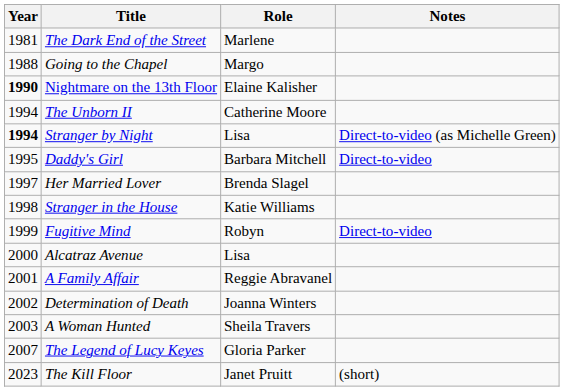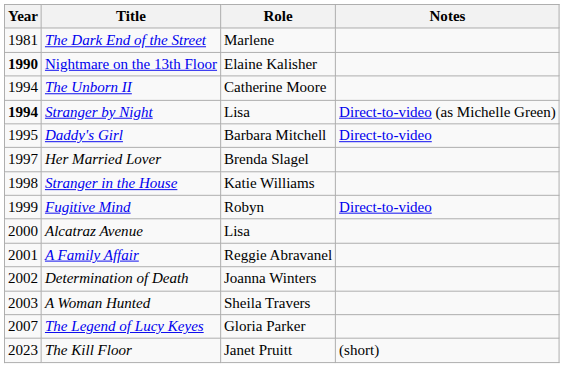- row: 1988 | Going to the Chapel | Margo
